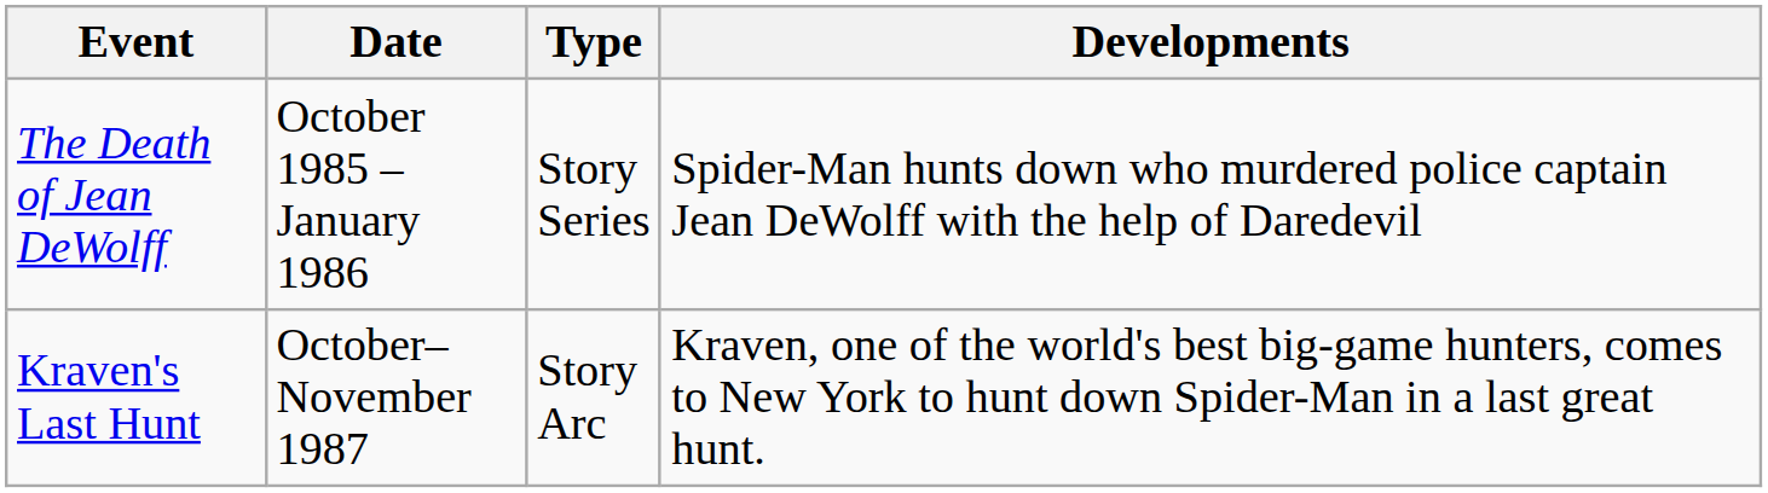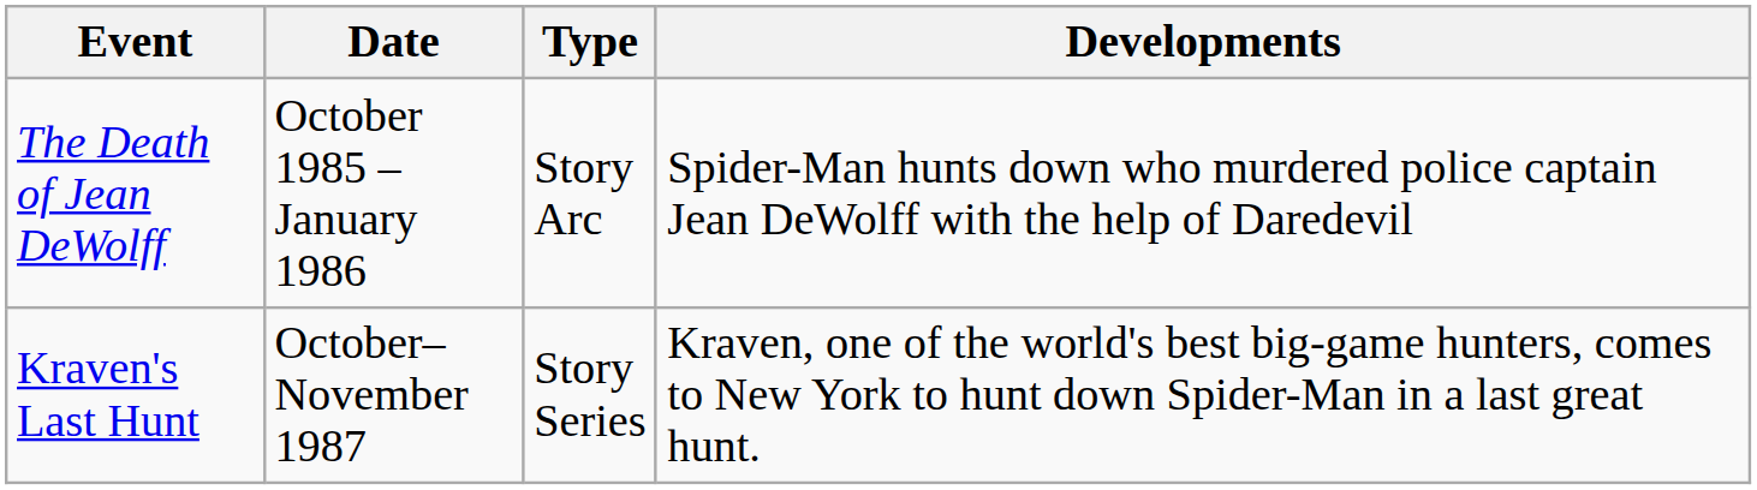The Death of Jean DeWolff | Type: Story Series -> Story Arc
Kraven's Last Hunt | Type: Story Arc -> Story Series
